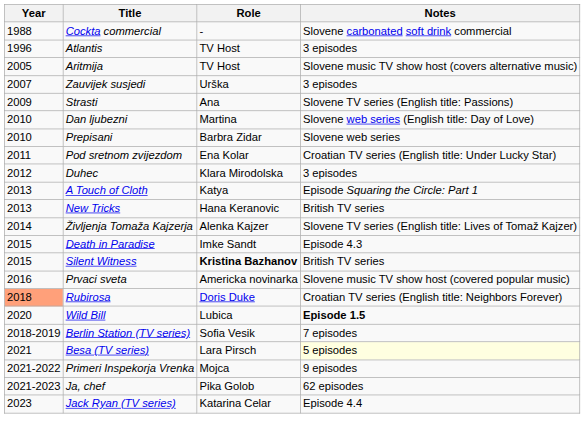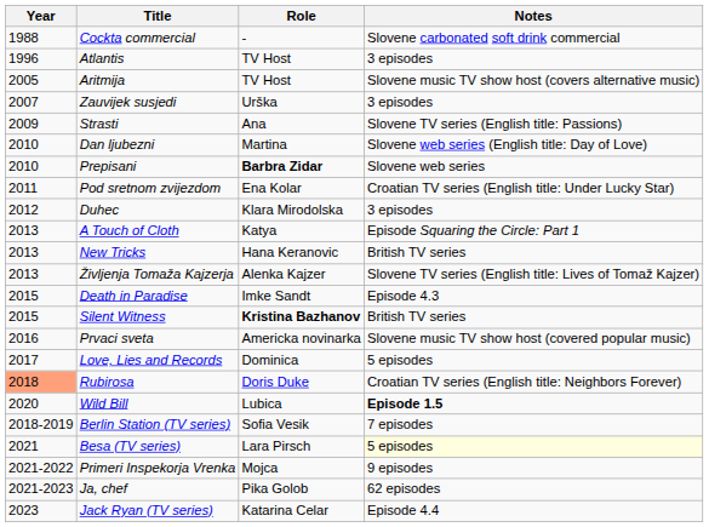Prepisani | Role: normal -> bold
Življenja Tomaža Kajzerja | Year: 2014 -> 2013
+ row: 2017 | Love, Lies and Records | Dominica | 5 episodes
